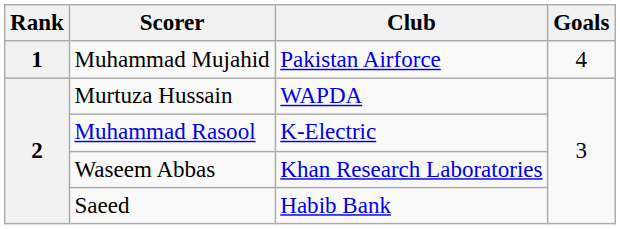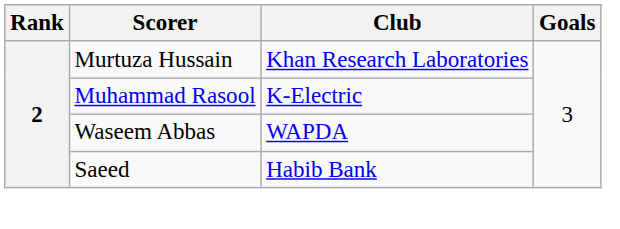- row: 1 | Muhammad Mujahid | Pakistan Airforce | 4
Murtuza Hussain | Club: WAPDA -> Khan Research Laboratories
Waseem Abbas | Club: Khan Research Laboratories -> WAPDA
